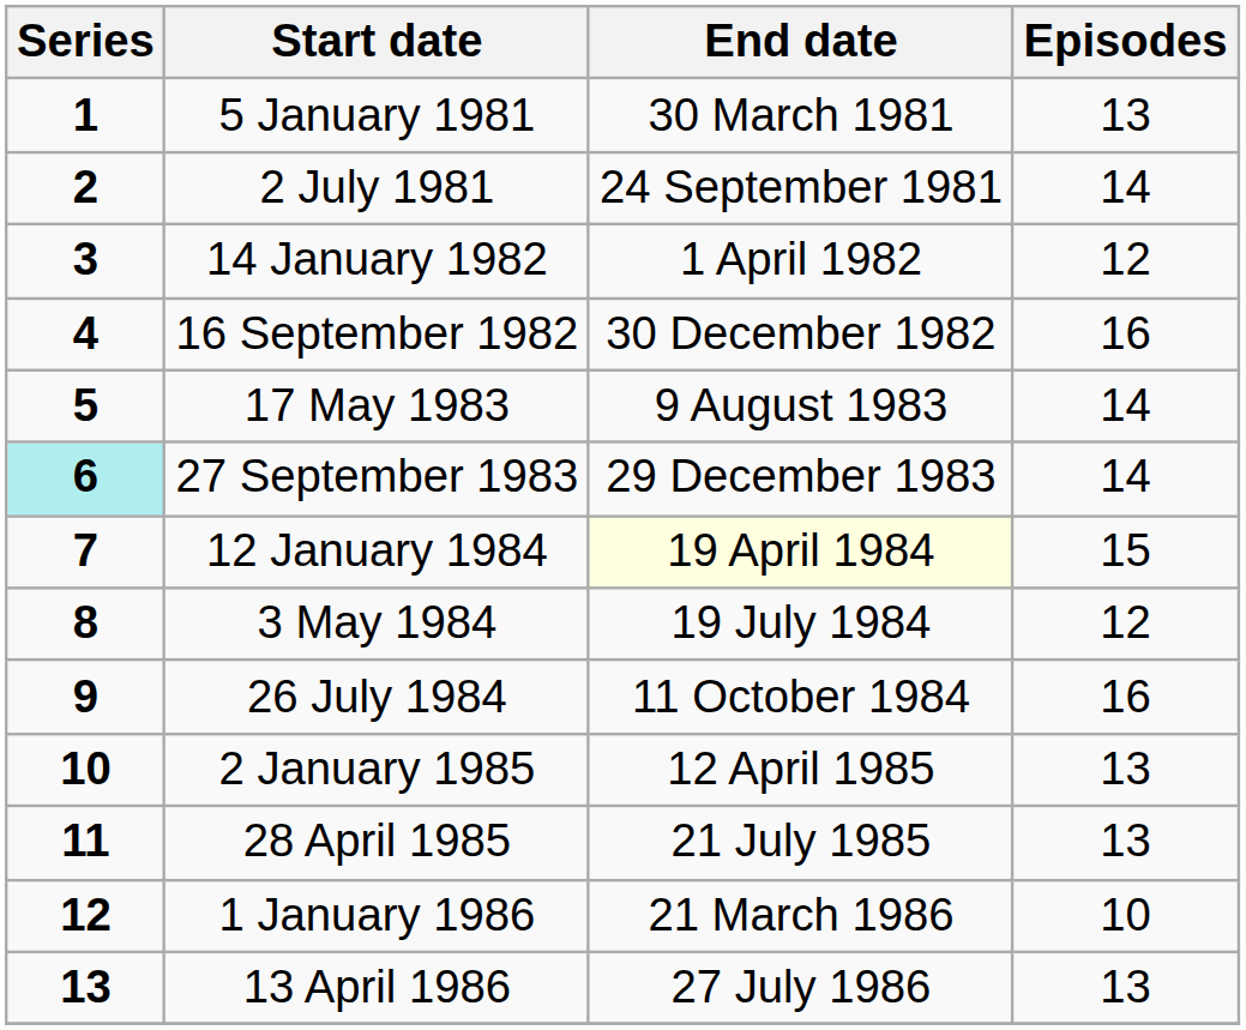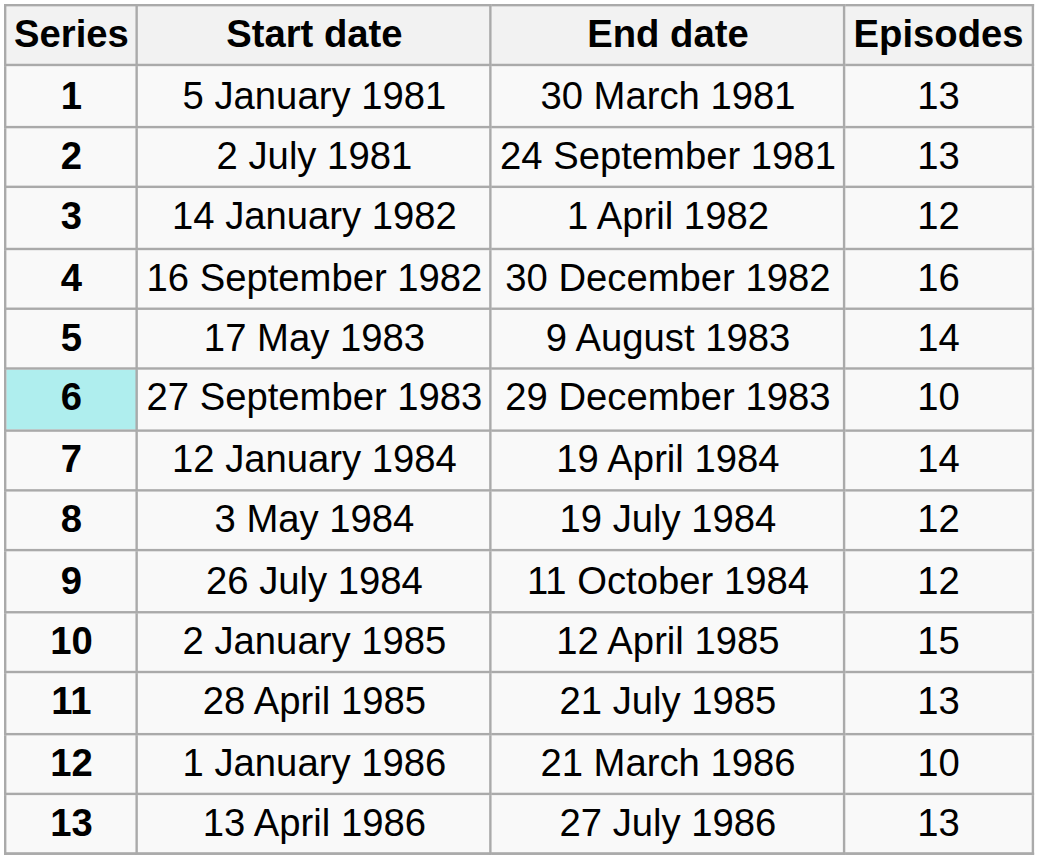2 July 1981 | Episodes: 14 -> 13
27 September 1983 | Episodes: 14 -> 10
12 January 1984 | End date: lightyellow background -> no background
12 January 1984 | Episodes: 15 -> 14
26 July 1984 | Episodes: 16 -> 12
2 January 1985 | Episodes: 13 -> 15
